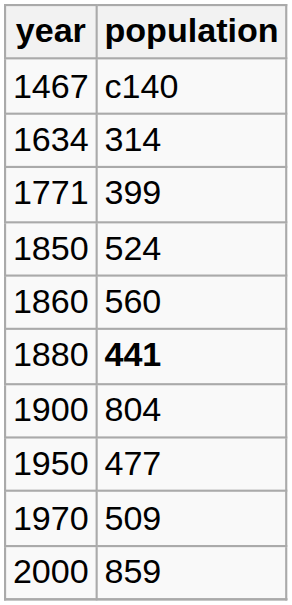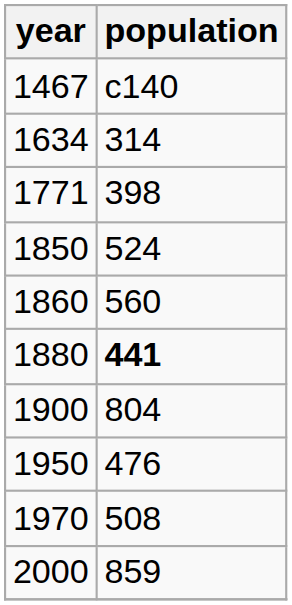1771 | population: 399 -> 398
1950 | population: 477 -> 476
1970 | population: 509 -> 508
